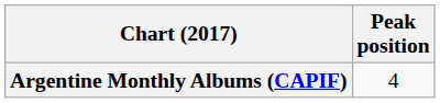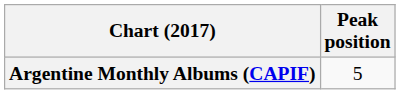Argentine Monthly Albums (CAPIF) | Peak position: 4 -> 5
